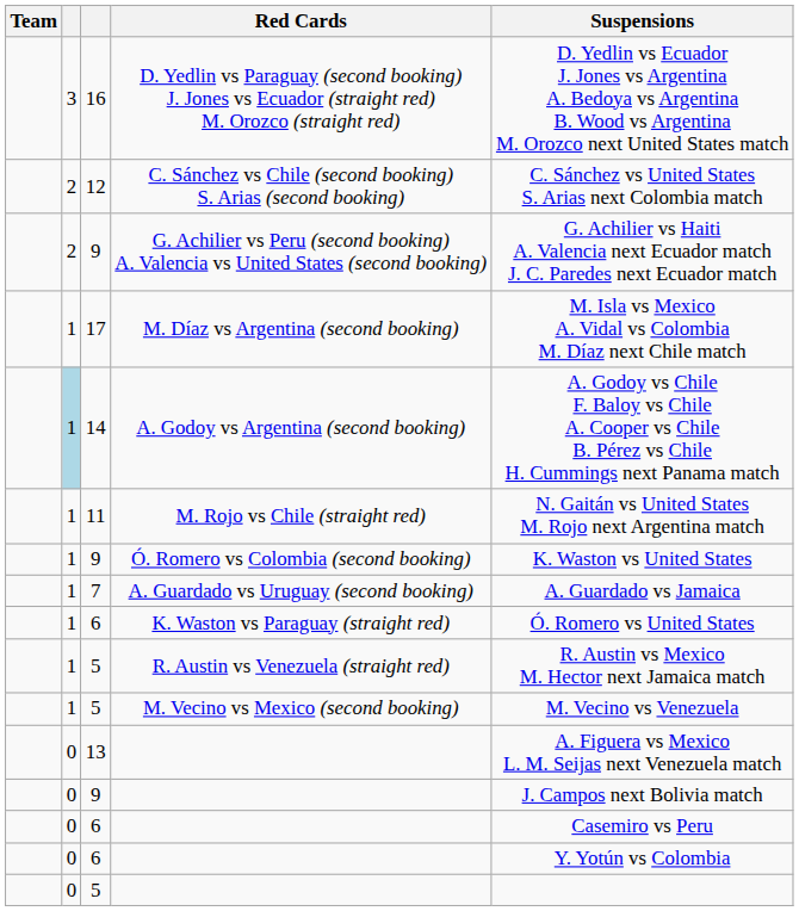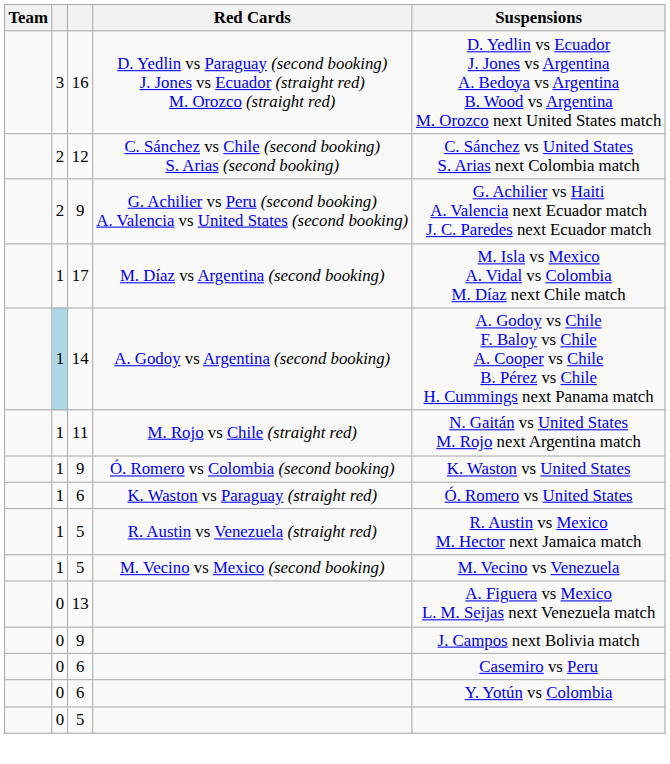- row: 1 | 7 | A. Guardado vs Uruguay (second booking) | A. Guardado vs Jamaica
